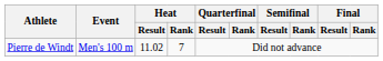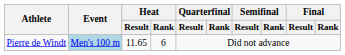Pierre de Windt | Event: no background -> lightblue background
Pierre de Windt | Heat / Result: 11.02 -> 11.65
Pierre de Windt | Heat / Rank: 7 -> 6
